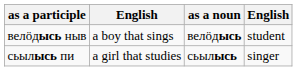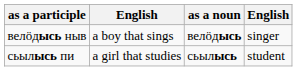велӧдысь ныв | column 4: student -> singer
сьылысь пи | column 4: singer -> student
